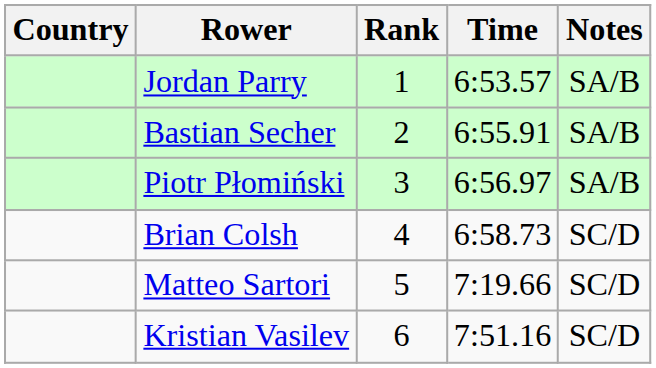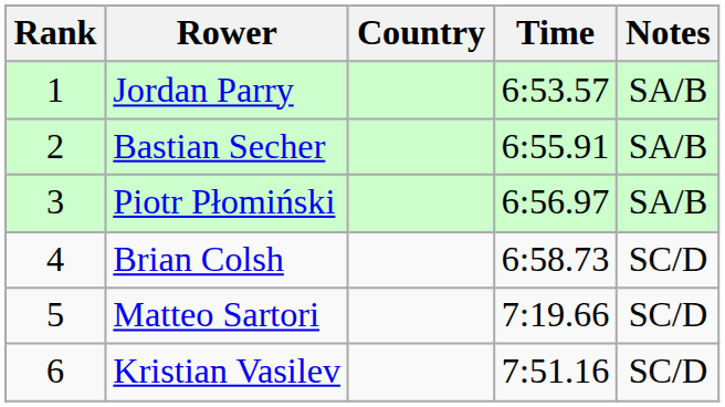columns swapped: Rank <-> Country
